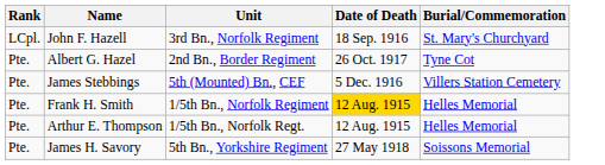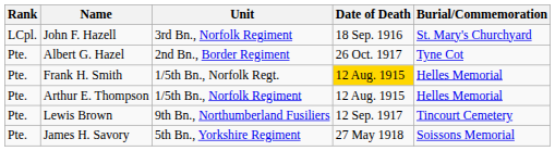- row: Pte. | James Stebbings | 5th (Mounted) Bn., CEF | 5 Dec. 1916 | Villers Station Cemetery
Frank H. Smith | Unit: 1/5th Bn., Norfolk Regiment -> 1/5th Bn., Norfolk Regt.
Arthur E. Thompson | Unit: 1/5th Bn., Norfolk Regt. -> 1/5th Bn., Norfolk Regiment
+ row: Pte. | Lewis Brown | 9th Bn., Northumberland Fusiliers | 12 Sep. 1917 | Tincourt Cemetery
